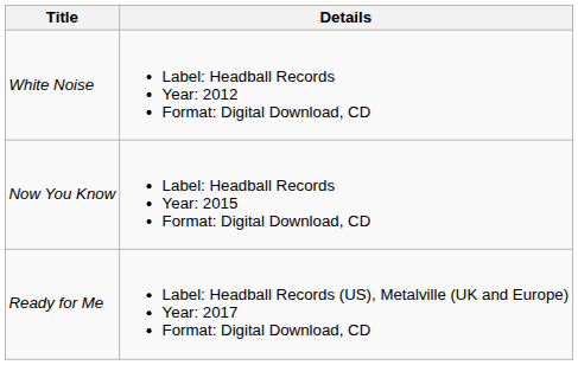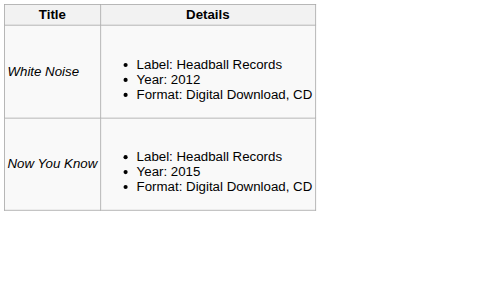- row: Ready for Me | Label: Headball Records (US), Metalville (UK and Europe) Year: 2017 Format: Digital Download, CD
